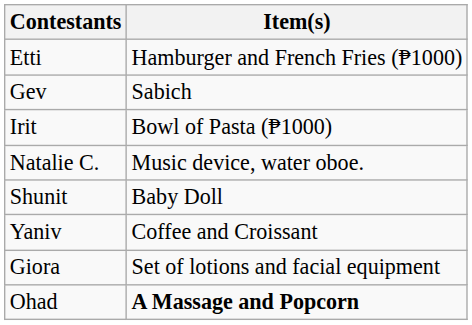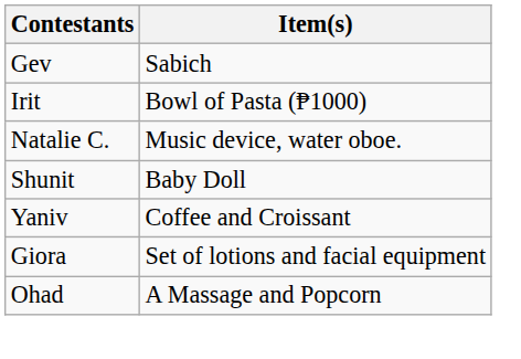- row: Etti | Hamburger and French Fries (₱1000)
Ohad | Item(s): bold -> normal
